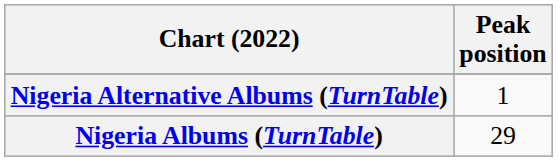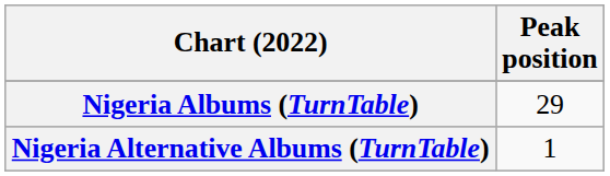rows swapped: Nigeria Albums (TurnTable) <-> Nigeria Alternative Albums (TurnTable)
